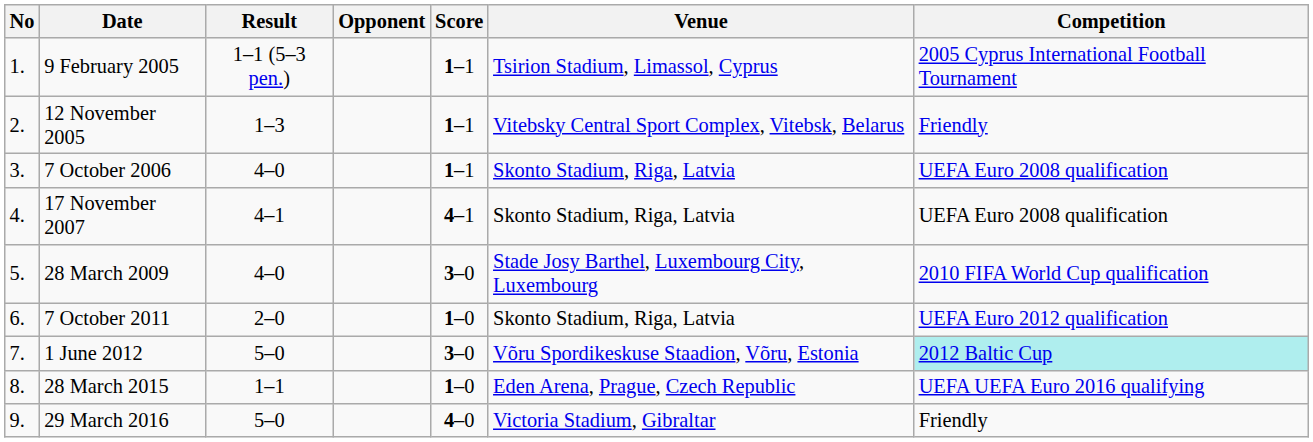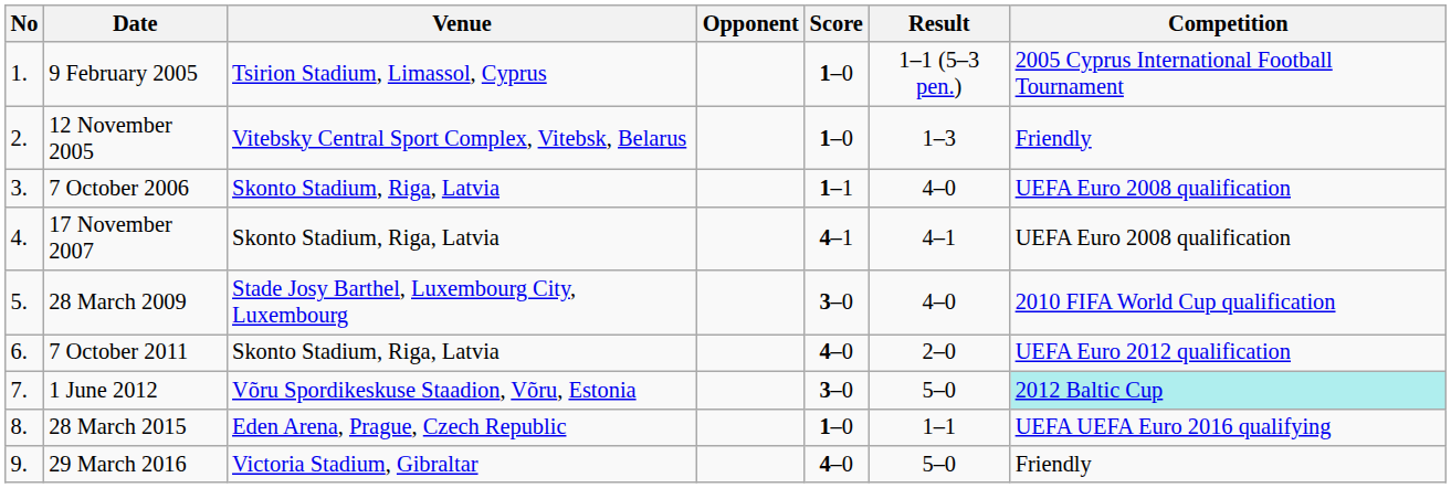columns swapped: Venue <-> Result
9 February 2005 | Score: 1–1 -> 1–0
12 November 2005 | Score: 1–1 -> 1–0
7 October 2011 | Score: 1–0 -> 4–0
